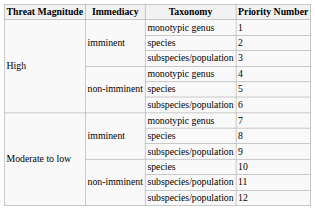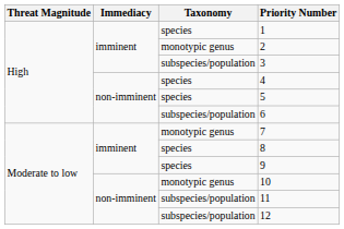1 | Taxonomy: monotypic genus -> species
2 | Taxonomy: species -> monotypic genus
4 | Taxonomy: monotypic genus -> species
9 | Taxonomy: subspecies/population -> species
10 | Taxonomy: species -> monotypic genus
